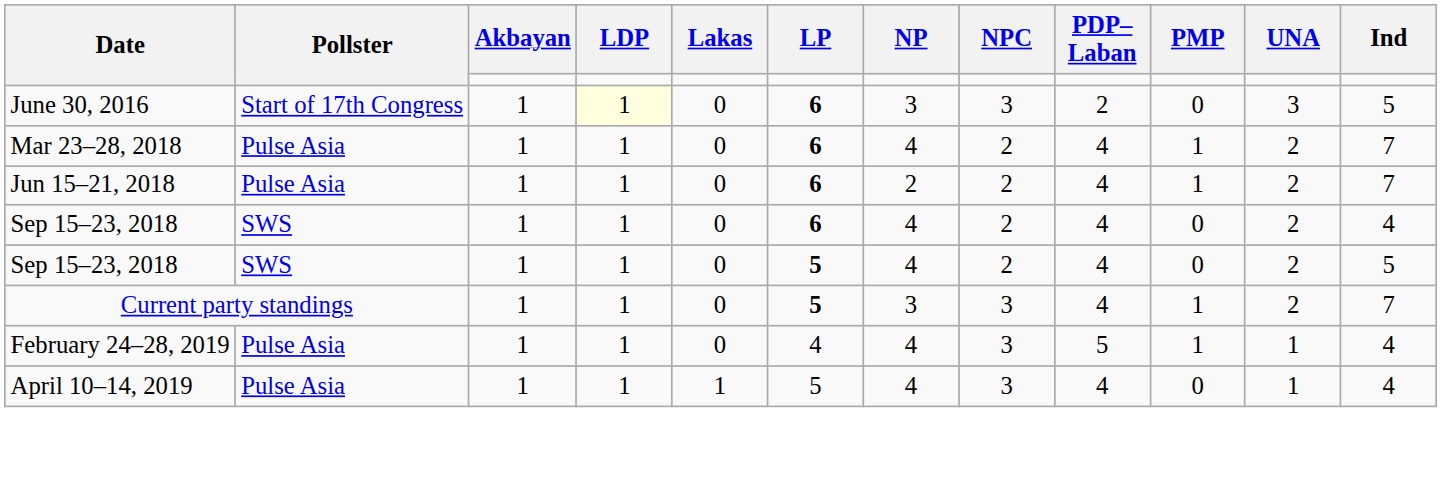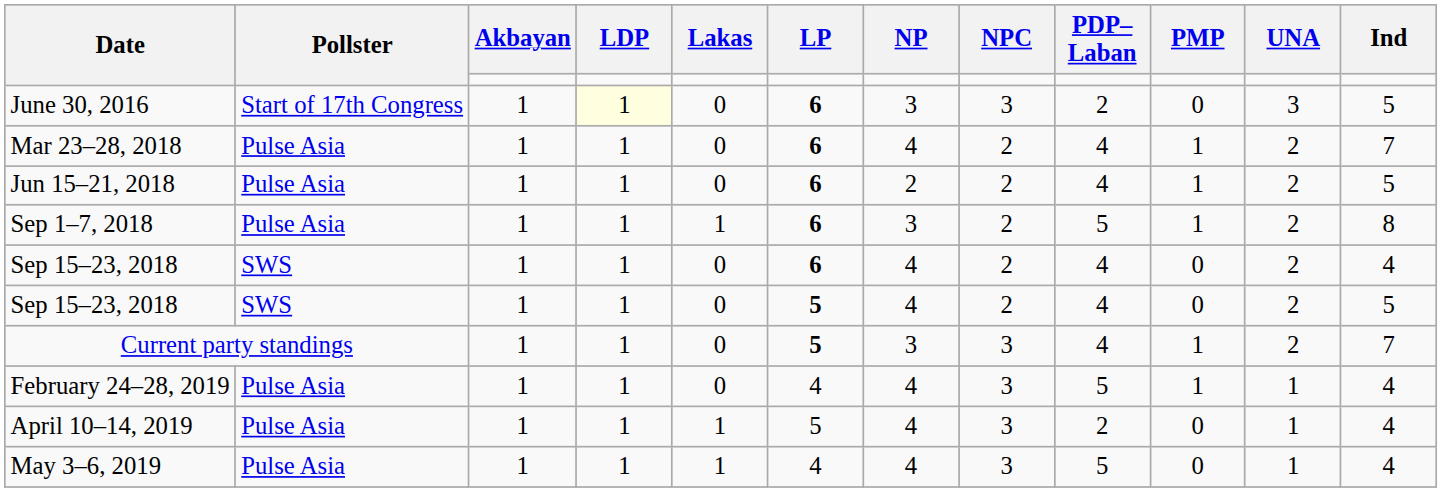Jun 15–21, 2018 | Ind: 7 -> 5
+ row: Sep 1–7, 2018 | Pulse Asia | 1 | 1 | 1 | 6 | 3 | 2 | 5 | 1 | 2 | 8
April 10–14, 2019 | PDP–Laban: 4 -> 2
+ row: May 3–6, 2019 | Pulse Asia | 1 | 1 | 1 | 4 | 4 | 3 | 5 | 0 | 1 | 4
